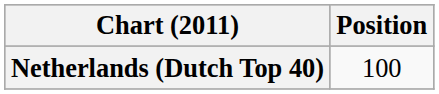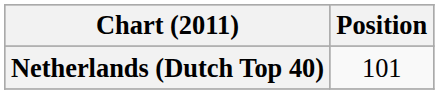Netherlands (Dutch Top 40) | Position: 100 -> 101
